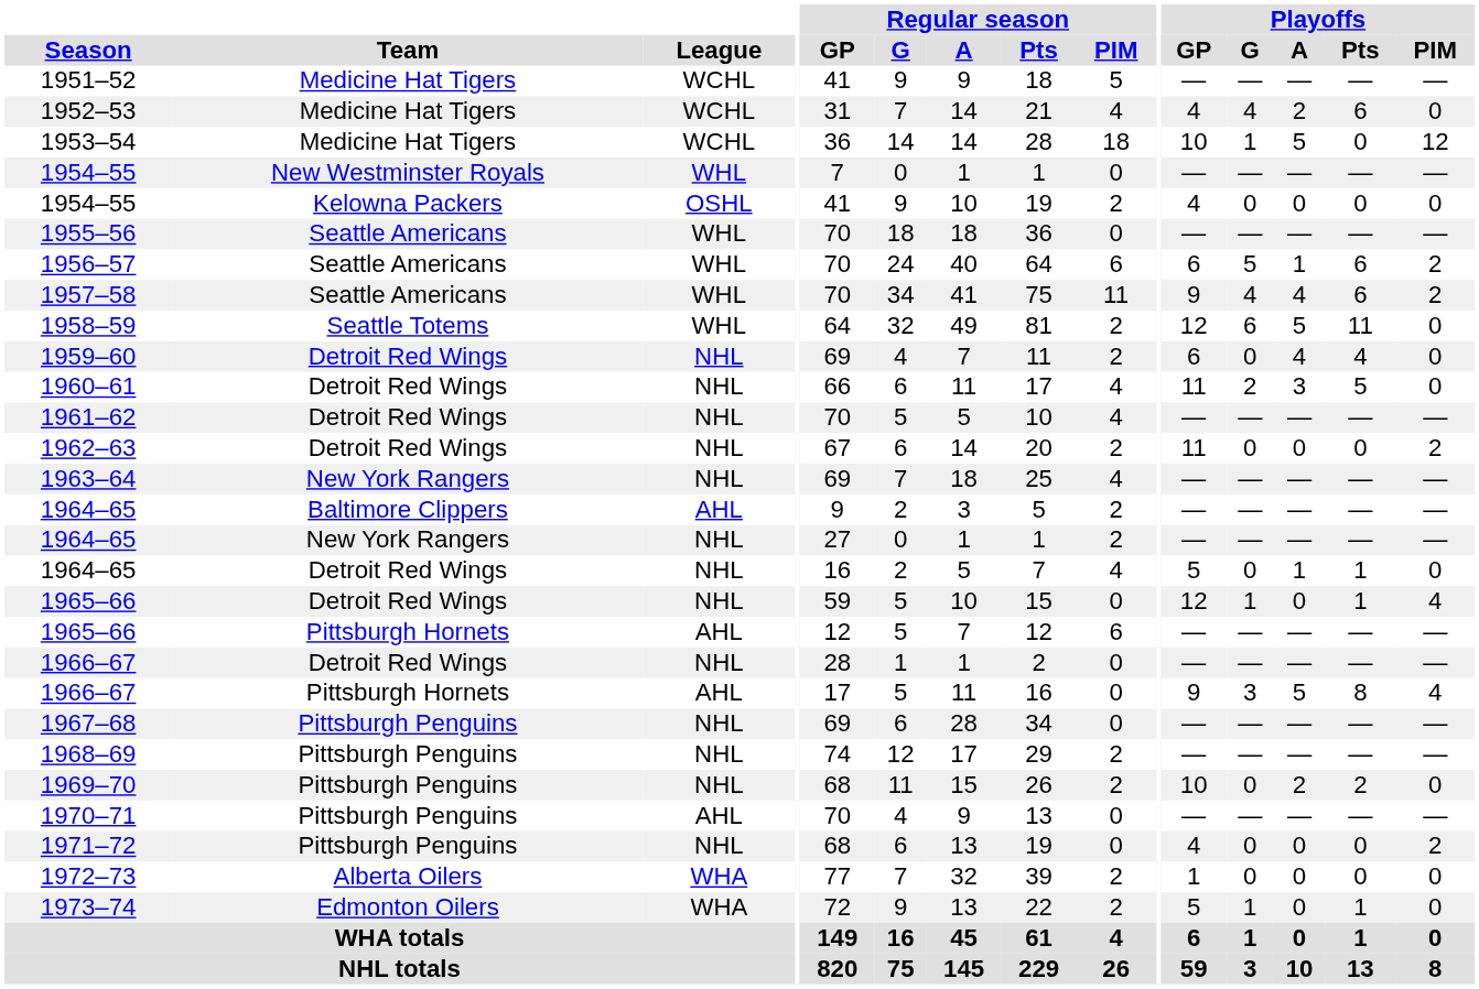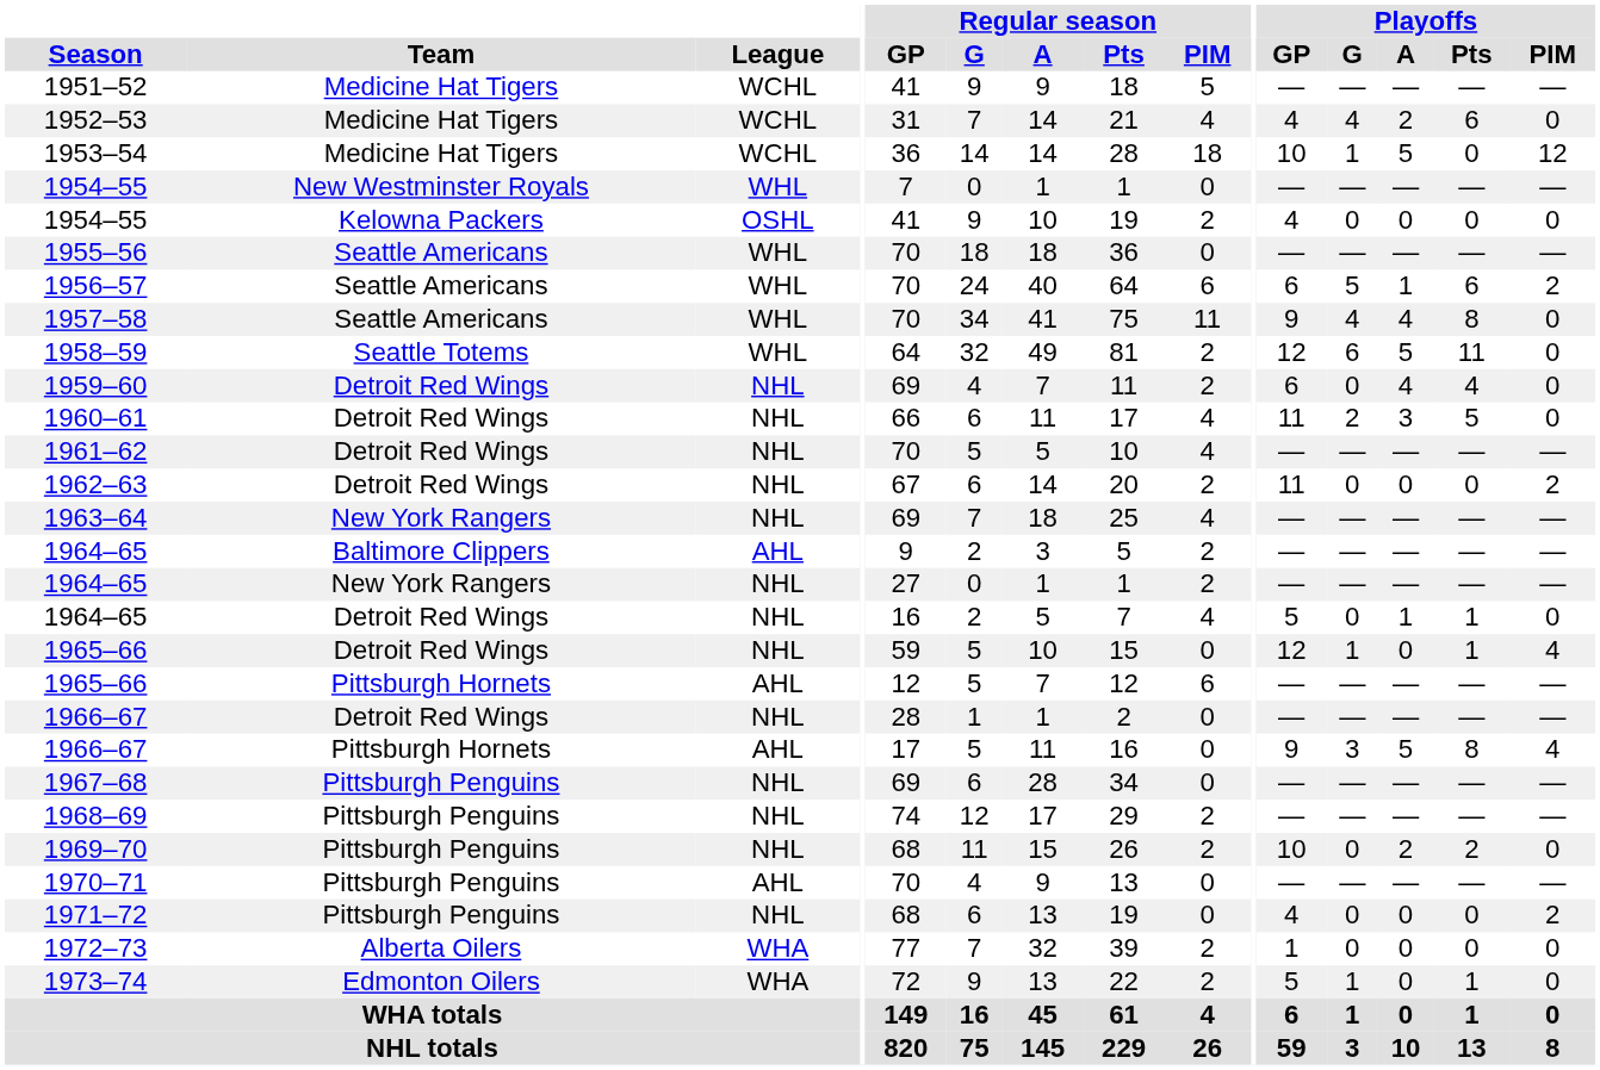1957–58 | Playoffs / Pts: 6 -> 8
1957–58 | Playoffs / PIM: 2 -> 0
